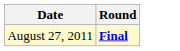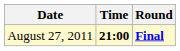+ column: Time | 21:00
